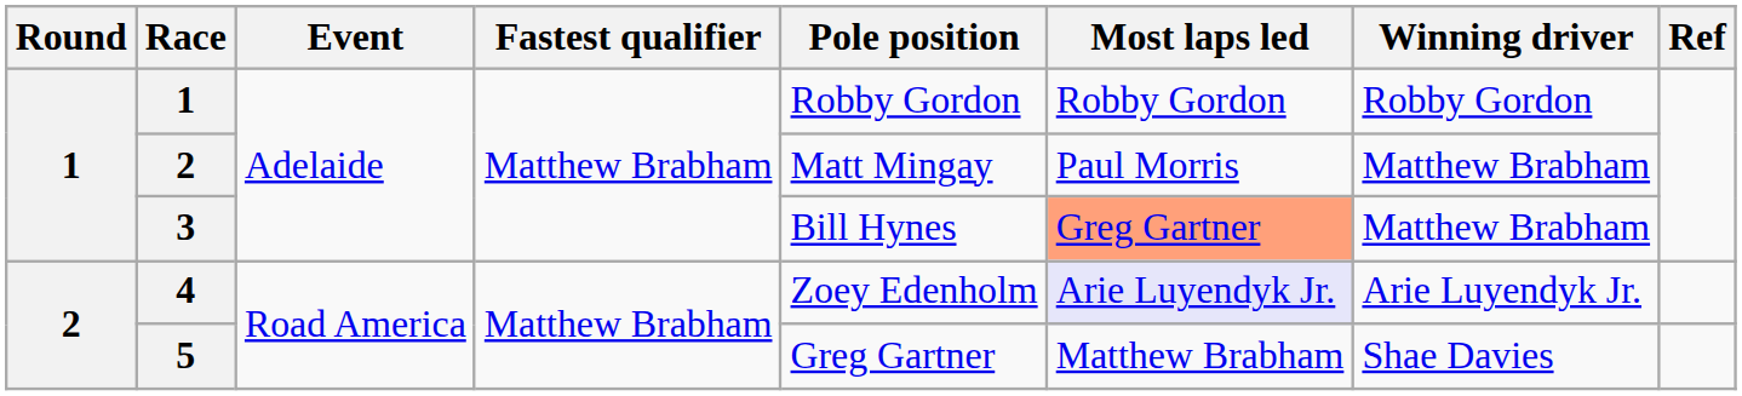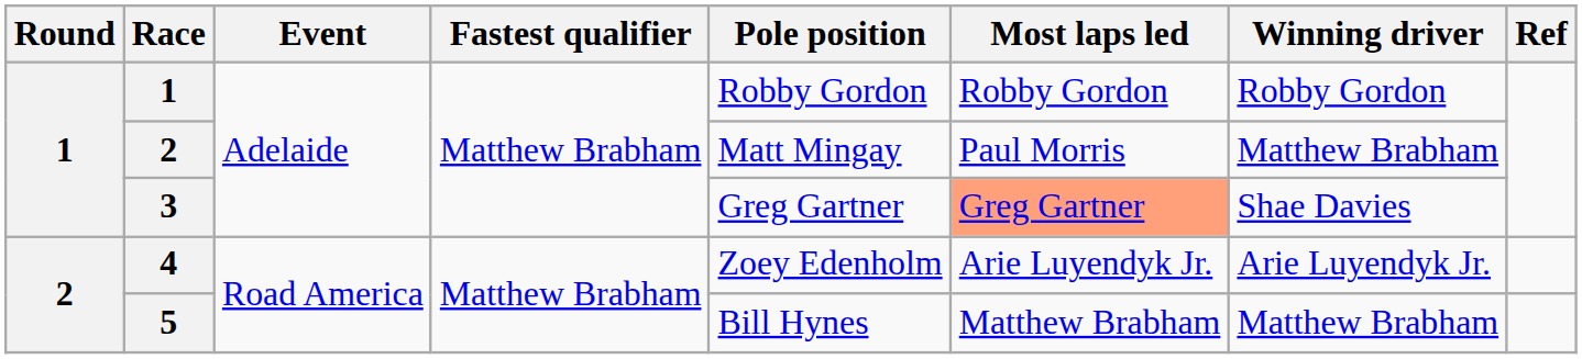3 | Pole position: Bill Hynes -> Greg Gartner
3 | Winning driver: Matthew Brabham -> Shae Davies
4 | Most laps led: lavender background -> no background
5 | Pole position: Greg Gartner -> Bill Hynes
5 | Winning driver: Shae Davies -> Matthew Brabham
